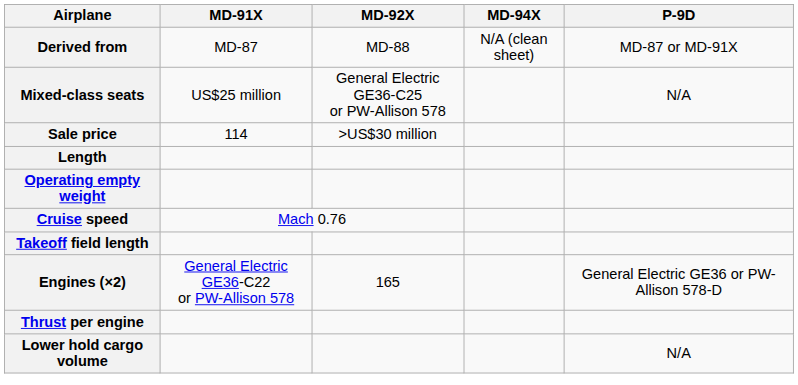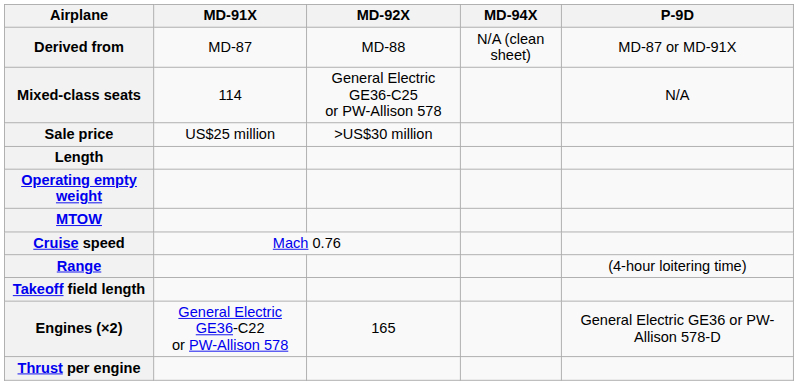Mixed-class seats | MD-91X: US$25 million -> 114
Sale price | MD-91X: 114 -> US$25 million
+ row: MTOW
+ row: Range | (4-hour loitering time)
- row: Lower hold cargo volume | N/A
